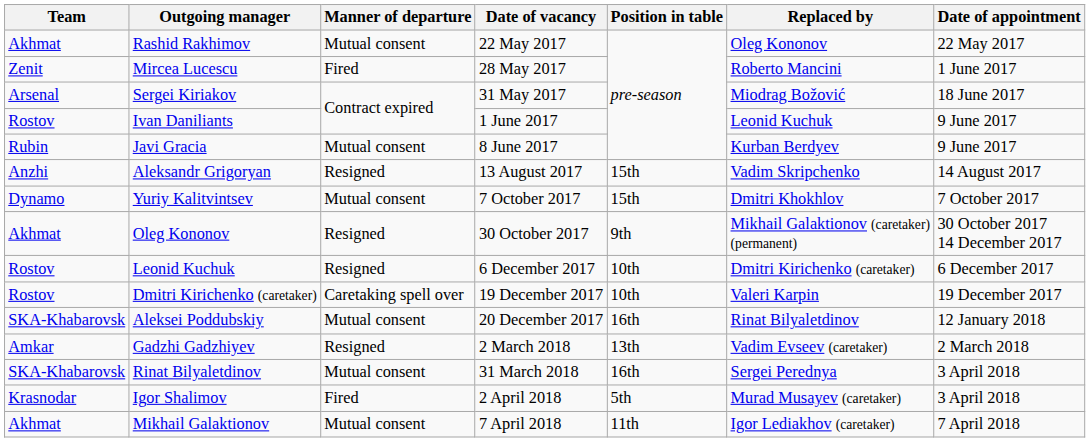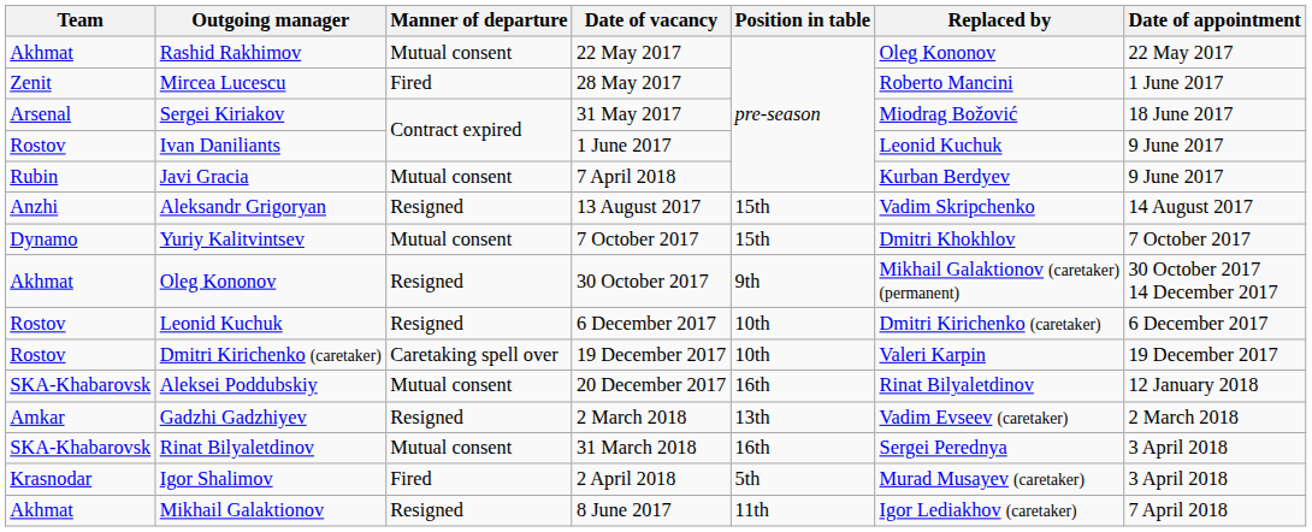Javi Gracia | Date of vacancy: 8 June 2017 -> 7 April 2018
Mikhail Galaktionov | Manner of departure: Mutual consent -> Resigned
Mikhail Galaktionov | Date of vacancy: 7 April 2018 -> 8 June 2017
